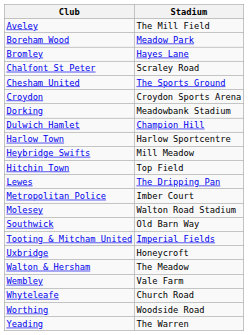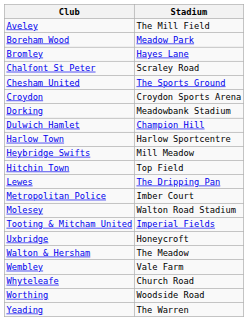- row: Southwick | Old Barn Way
